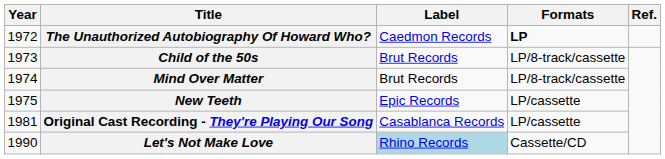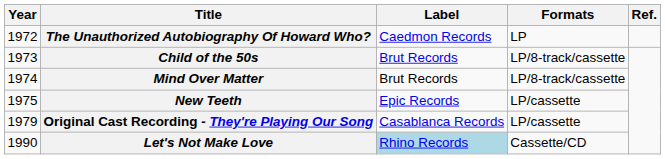The Unauthorized Autobiography Of Howard Who? | Formats: bold -> normal
Original Cast Recording - They're Playing Our Song | Year: 1981 -> 1979
